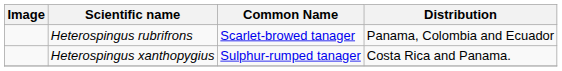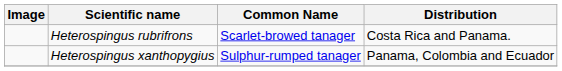Heterospingus rubrifrons | Distribution: Panama, Colombia and Ecuador -> Costa Rica and Panama.
Heterospingus xanthopygius | Distribution: Costa Rica and Panama. -> Panama, Colombia and Ecuador
